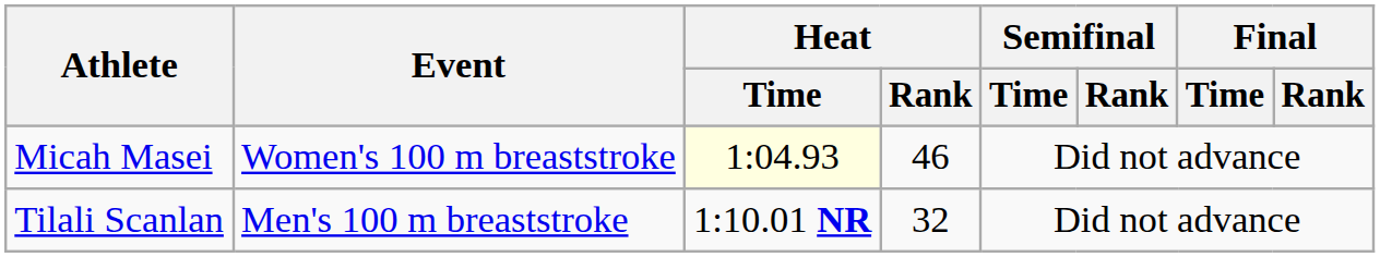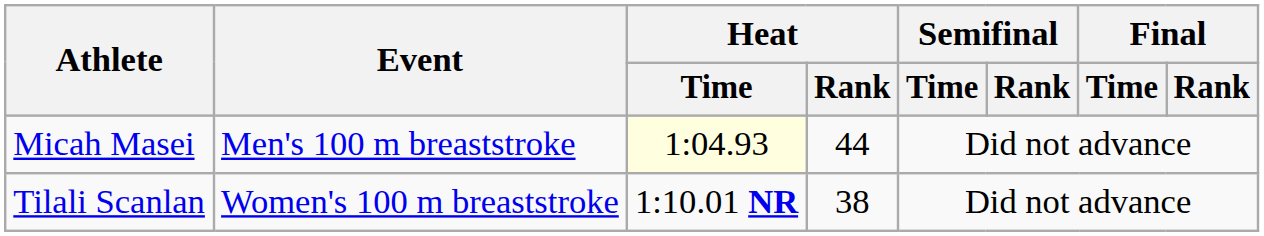Micah Masei | Event: Women's 100 m breaststroke -> Men's 100 m breaststroke
Micah Masei | Heat / Rank: 46 -> 44
Tilali Scanlan | Event: Men's 100 m breaststroke -> Women's 100 m breaststroke
Tilali Scanlan | Heat / Rank: 32 -> 38
